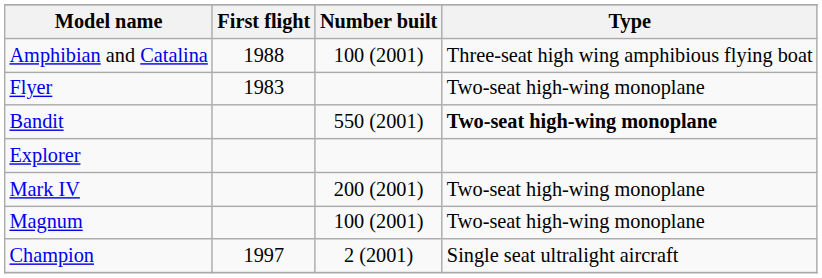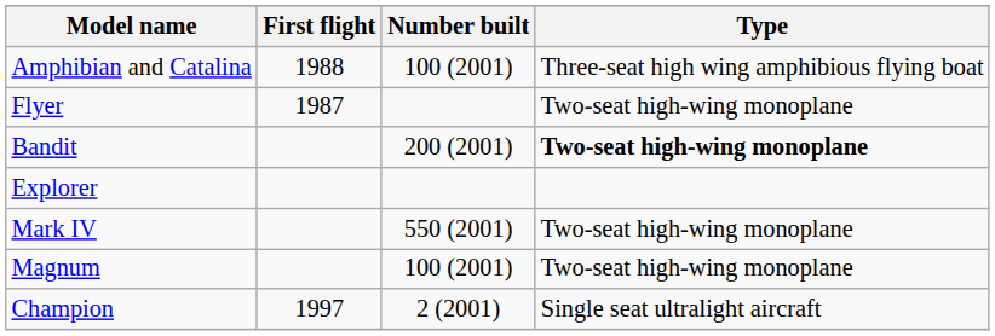Flyer | First flight: 1983 -> 1987
Bandit | Number built: 550 (2001) -> 200 (2001)
Mark IV | Number built: 200 (2001) -> 550 (2001)
